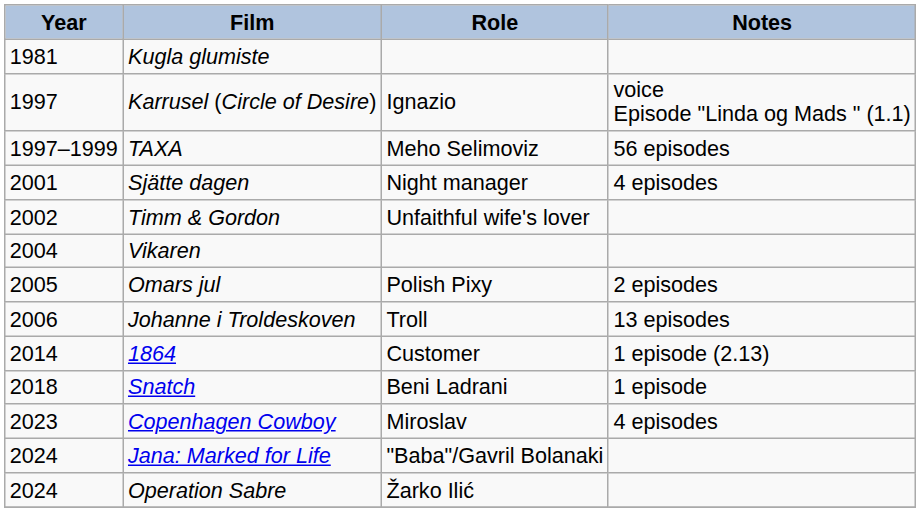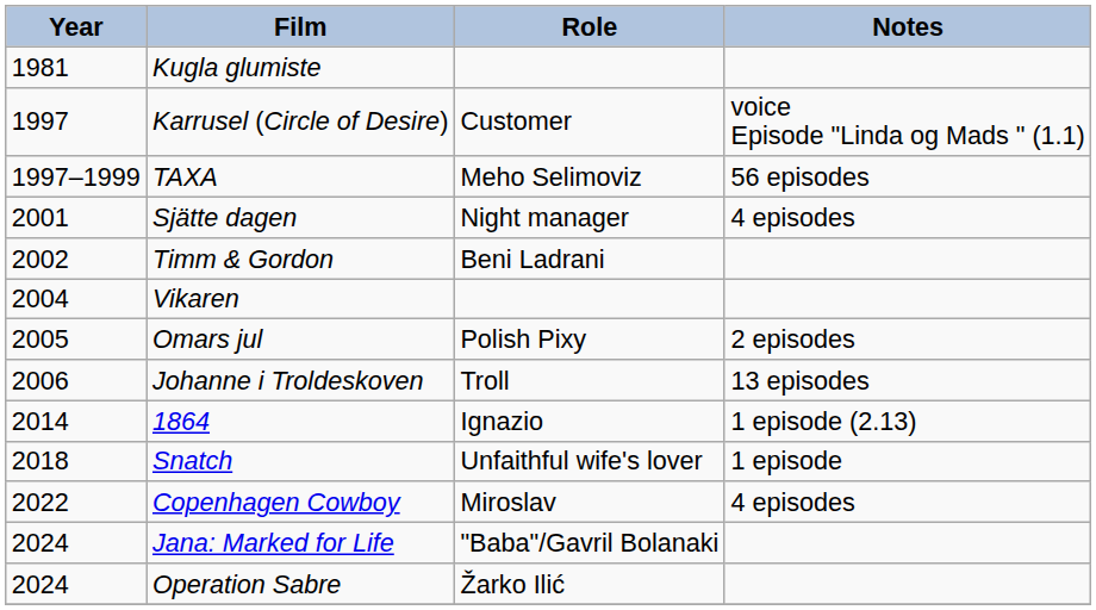Karrusel (Circle of Desire) | Role: Ignazio -> Customer
Timm & Gordon | Role: Unfaithful wife's lover -> Beni Ladrani
1864 | Role: Customer -> Ignazio
Snatch | Role: Beni Ladrani -> Unfaithful wife's lover
Copenhagen Cowboy | Year: 2023 -> 2022
